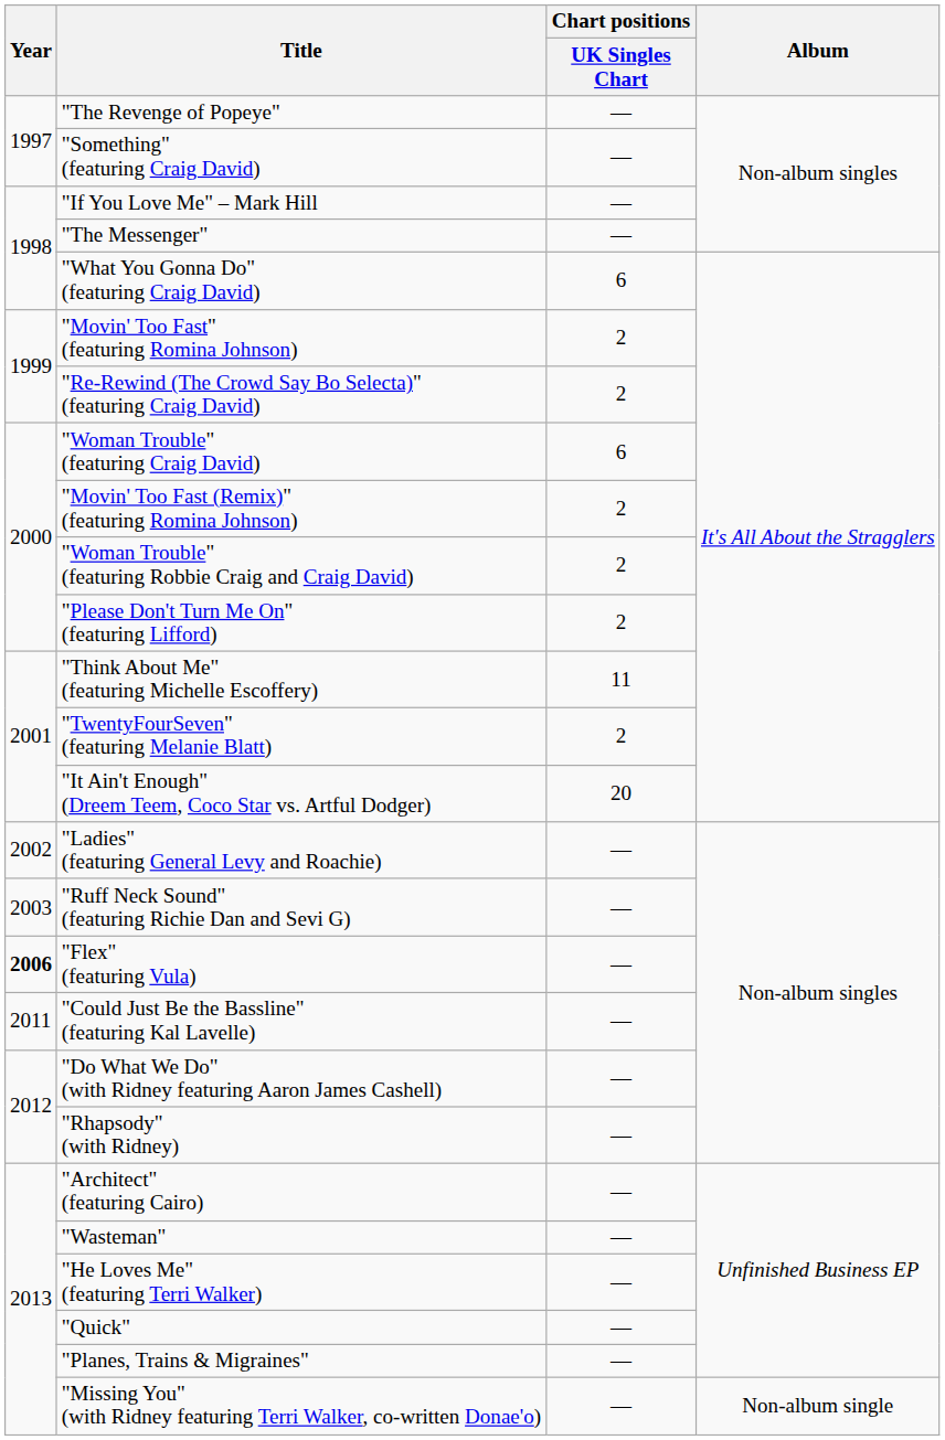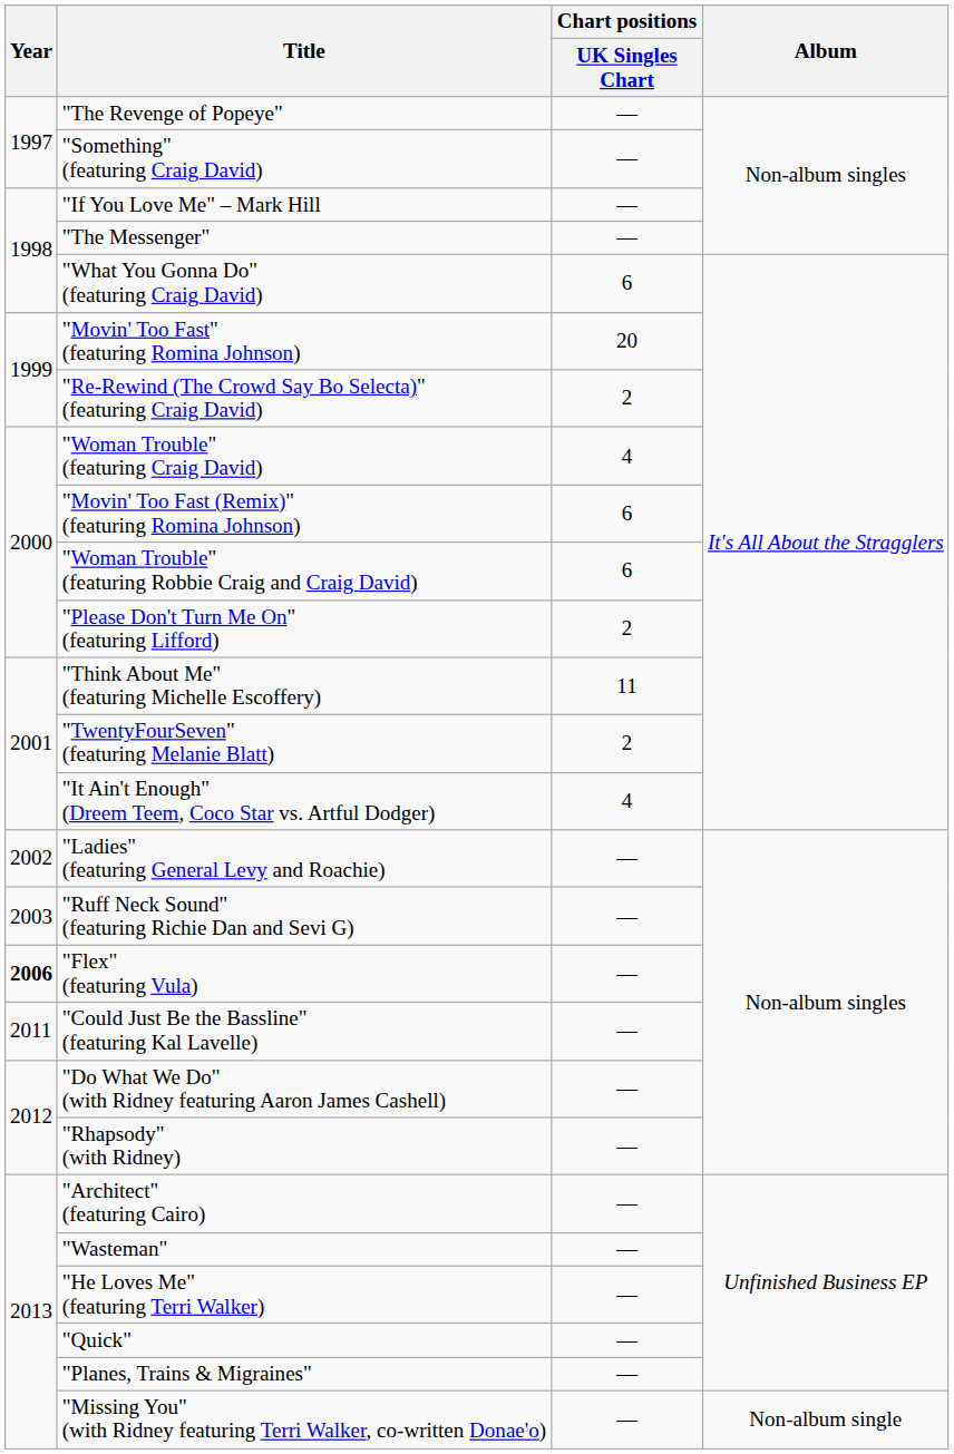"Movin' Too Fast" (featuring Romina Johnson) | Chart positions / UK Singles Chart: 2 -> 20
"Woman Trouble" (featuring Craig David) | Chart positions / UK Singles Chart: 6 -> 4
"Movin' Too Fast (Remix)" (featuring Romina Johnson) | Chart positions / UK Singles Chart: 2 -> 6
"Woman Trouble" (featuring Robbie Craig and Craig David) | Chart positions / UK Singles Chart: 2 -> 6
"It Ain't Enough" (Dreem Teem, Coco Star vs. Artful Dodger) | Chart positions / UK Singles Chart: 20 -> 4
